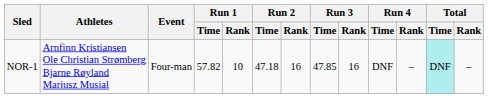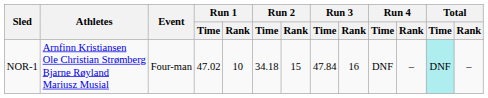NOR-1 | Run 1 / Time: 57.82 -> 47.02
NOR-1 | Run 2 / Time: 47.18 -> 34.18
NOR-1 | Run 2 / Rank: 16 -> 15
NOR-1 | Run 3 / Time: 47.85 -> 47.84
